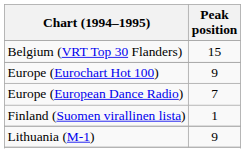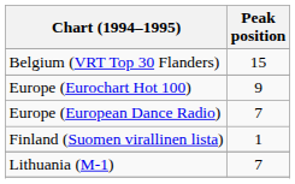Lithuania (M-1) | Peak position: 9 -> 7
